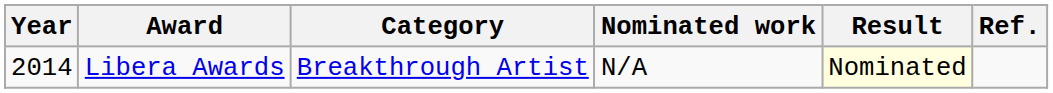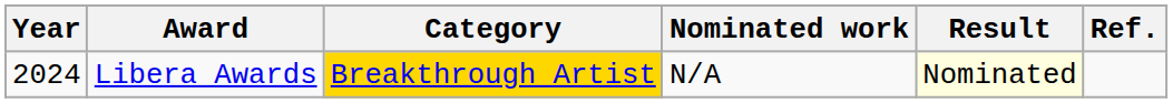Libera Awards | Year: 2014 -> 2024
Libera Awards | Category: no background -> gold background
